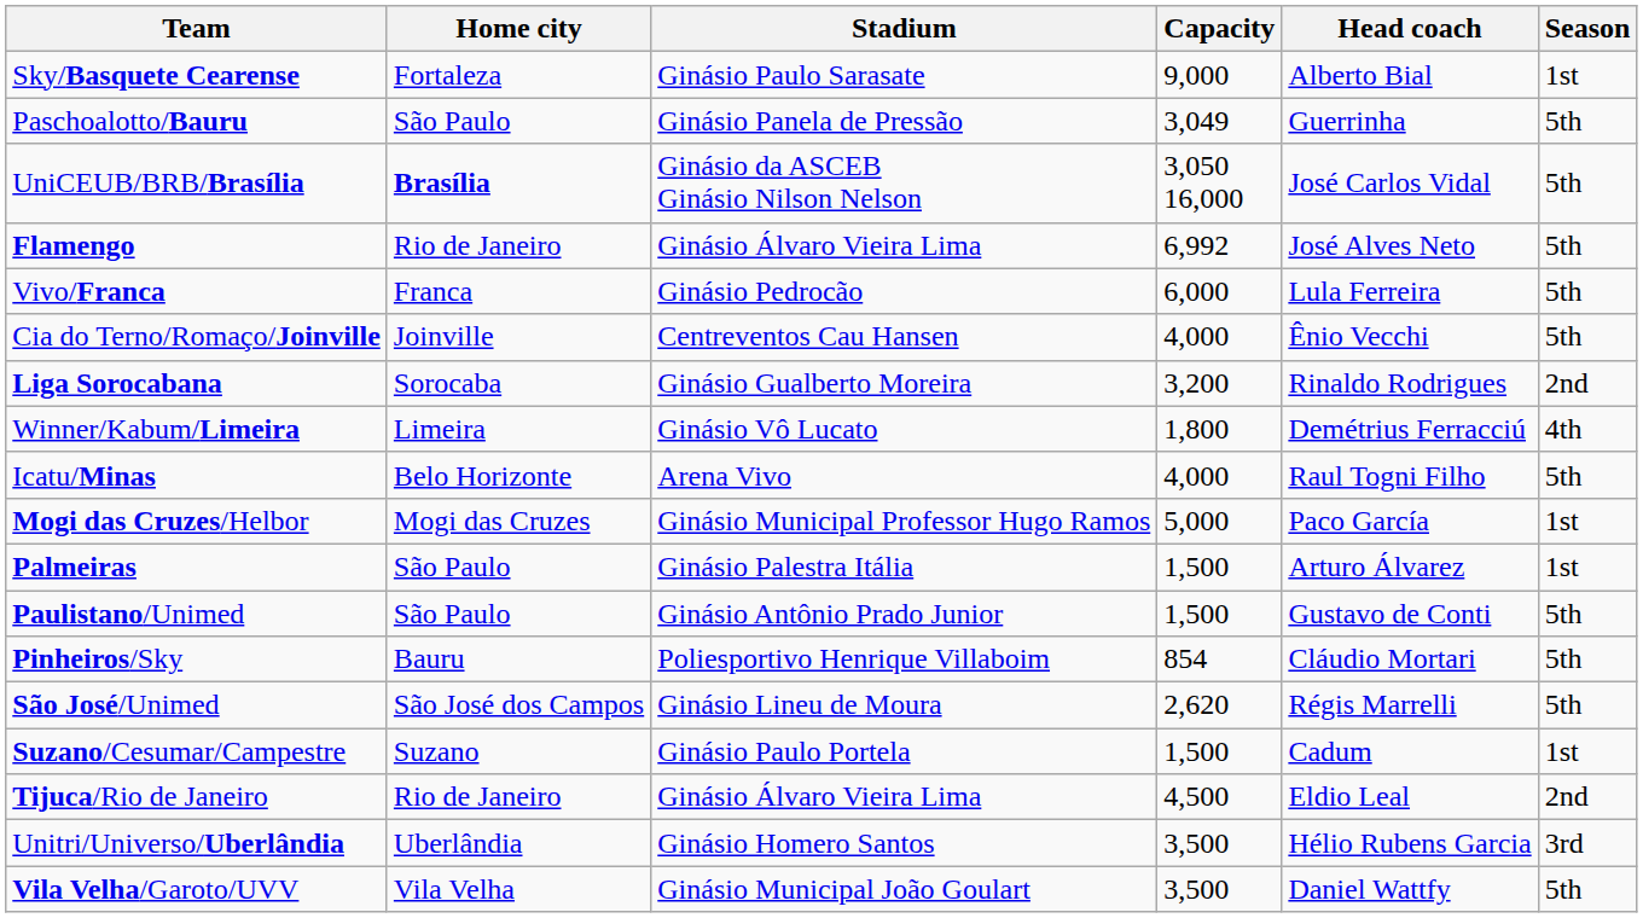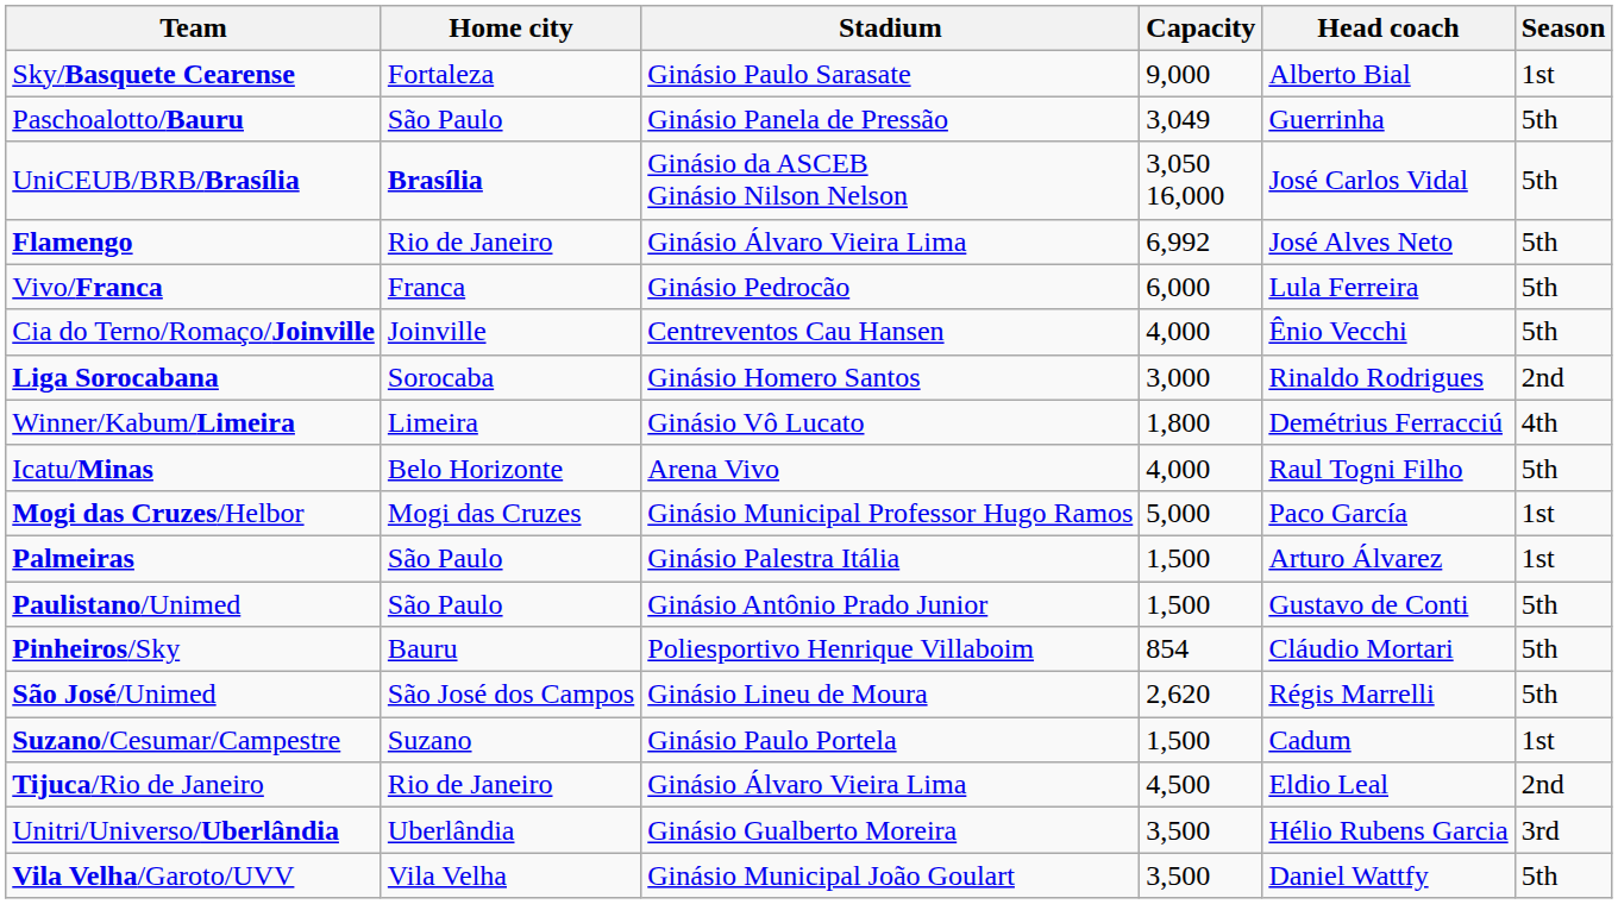Liga Sorocabana | Stadium: Ginásio Gualberto Moreira -> Ginásio Homero Santos
Liga Sorocabana | Capacity: 3,200 -> 3,000
Unitri/Universo/Uberlândia | Stadium: Ginásio Homero Santos -> Ginásio Gualberto Moreira
